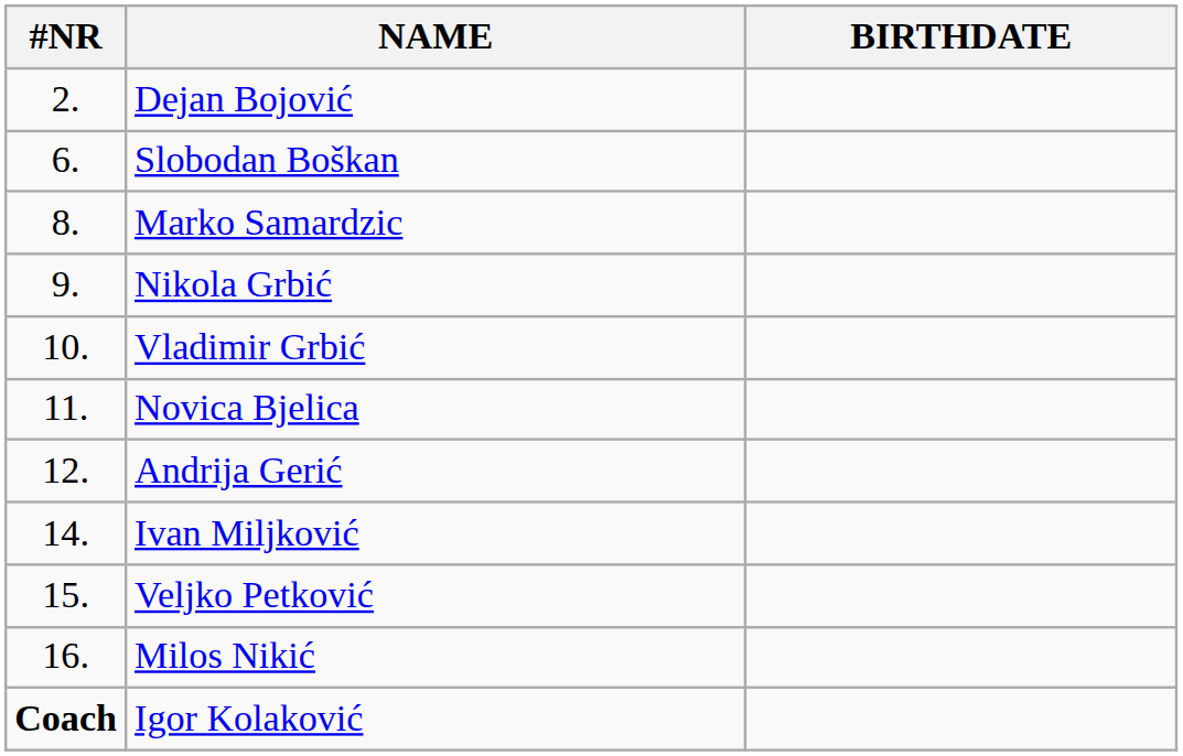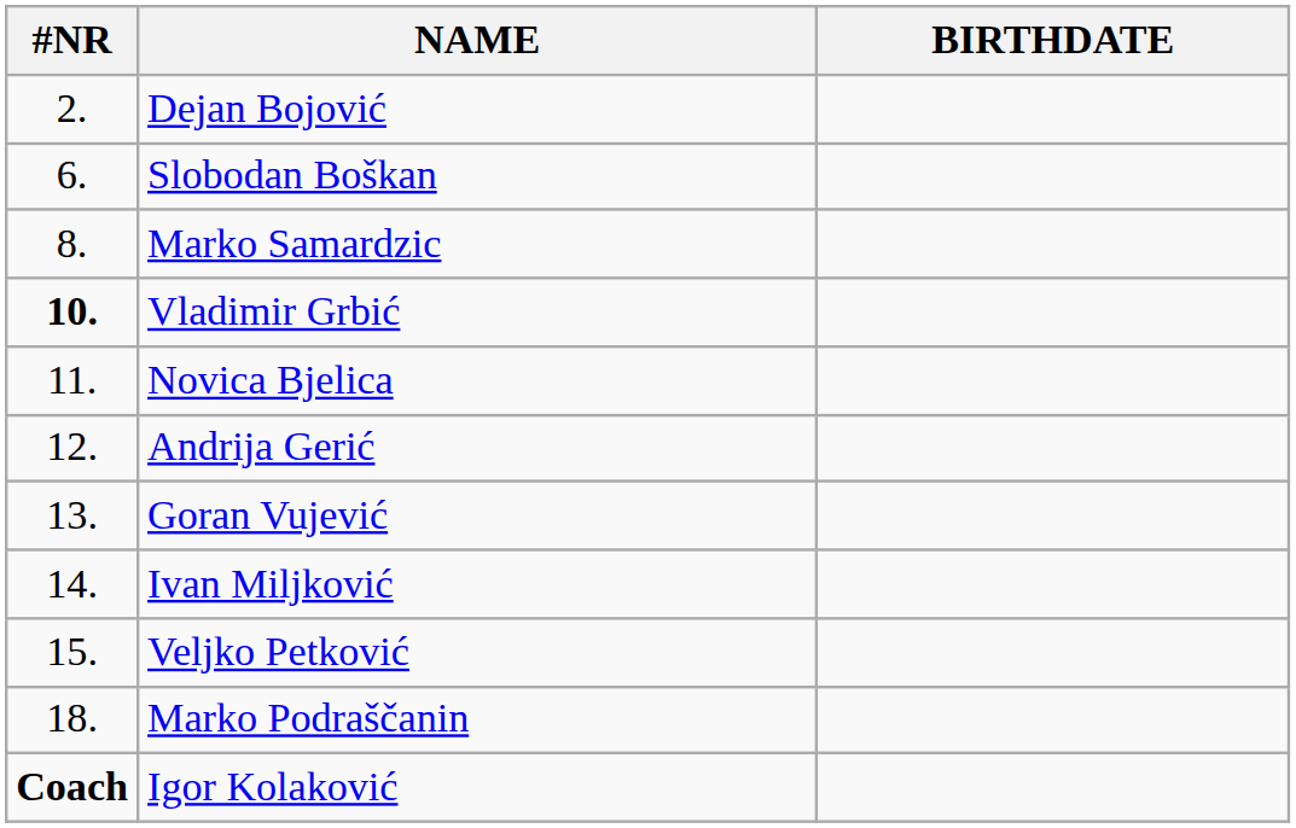- row: 9. | Nikola Grbić
Vladimir Grbić | #NR: normal -> bold
+ row: 13. | Goran Vujević
- row: 16. | Milos Nikić
+ row: 18. | Marko Podraščanin
